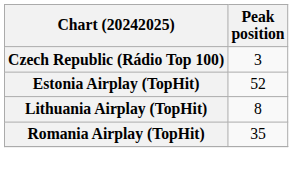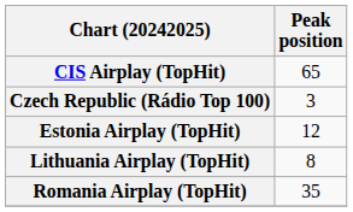+ row: CIS Airplay (TopHit) | 65
Estonia Airplay (TopHit) | Peak position: 52 -> 12
